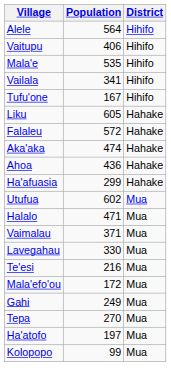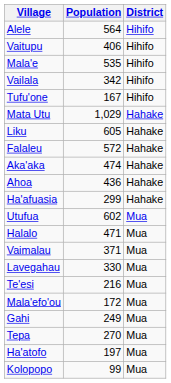Vailala | Population: 341 -> 342
+ row: Mata Utu | 1,029 | Hahake
